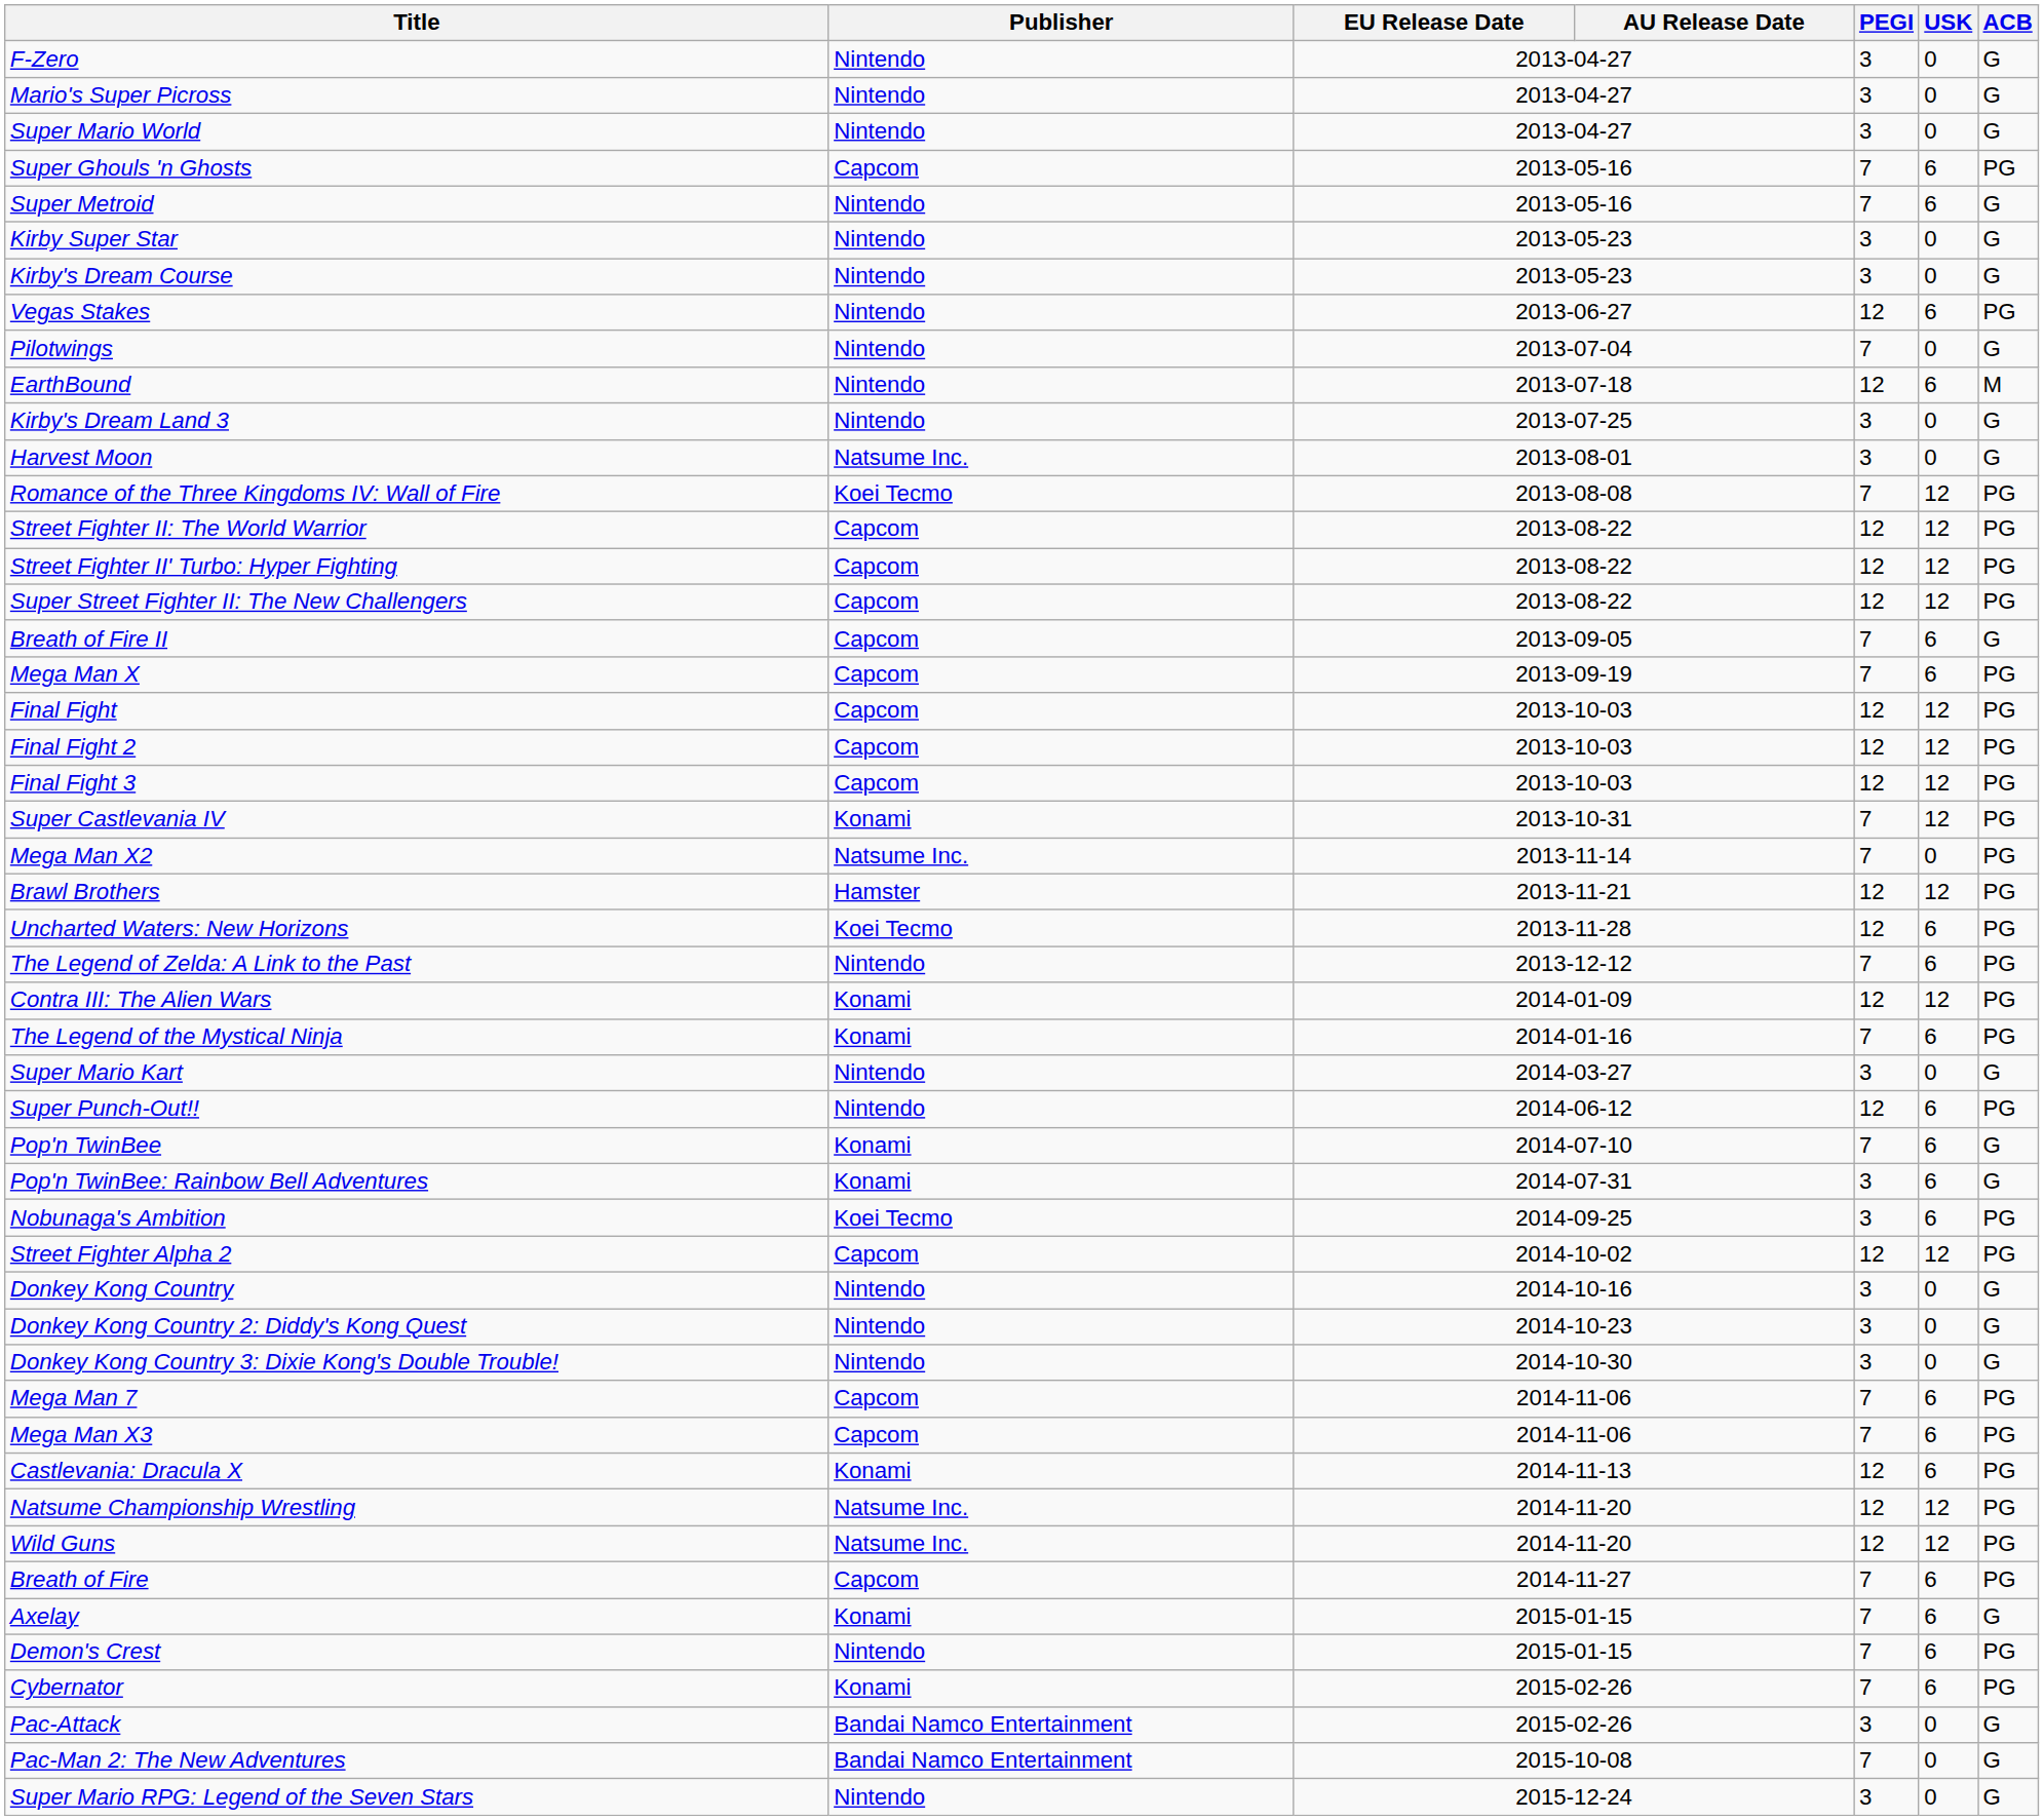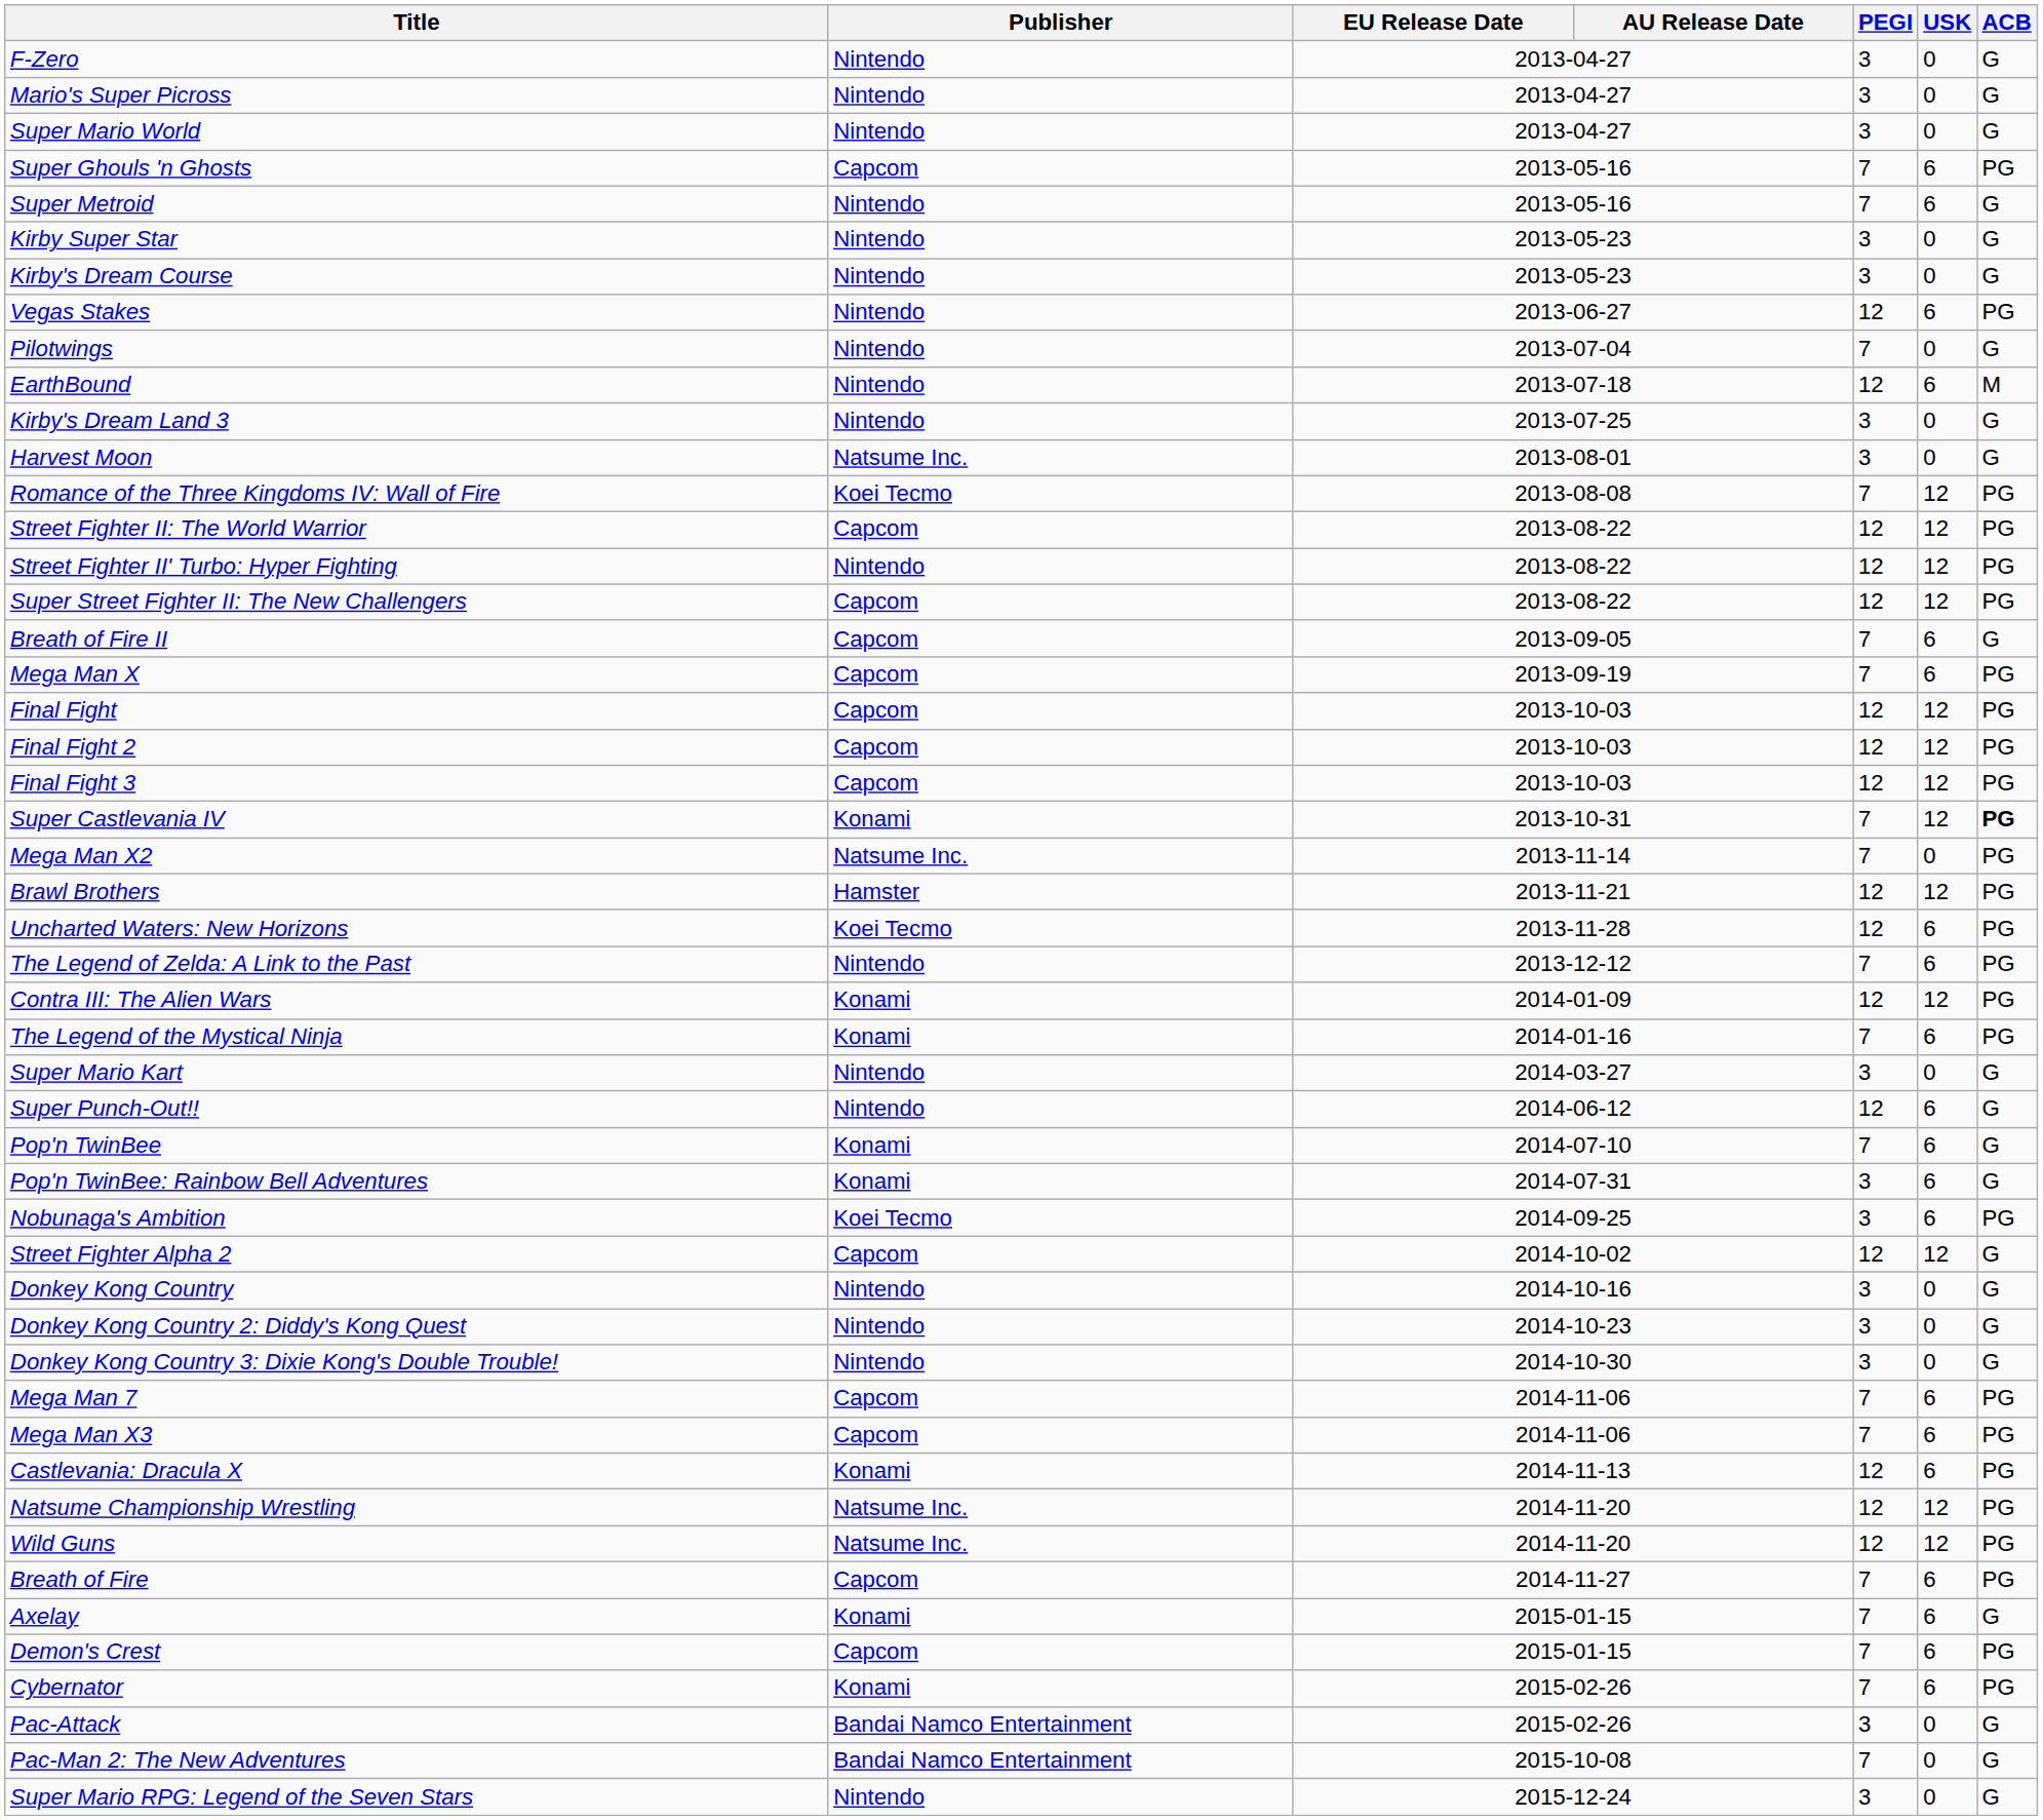Street Fighter II' Turbo: Hyper Fighting | Publisher: Capcom -> Nintendo
Super Castlevania IV | ACB: normal -> bold
Super Punch-Out!! | ACB: PG -> G
Street Fighter Alpha 2 | ACB: PG -> G
Demon's Crest | Publisher: Nintendo -> Capcom
